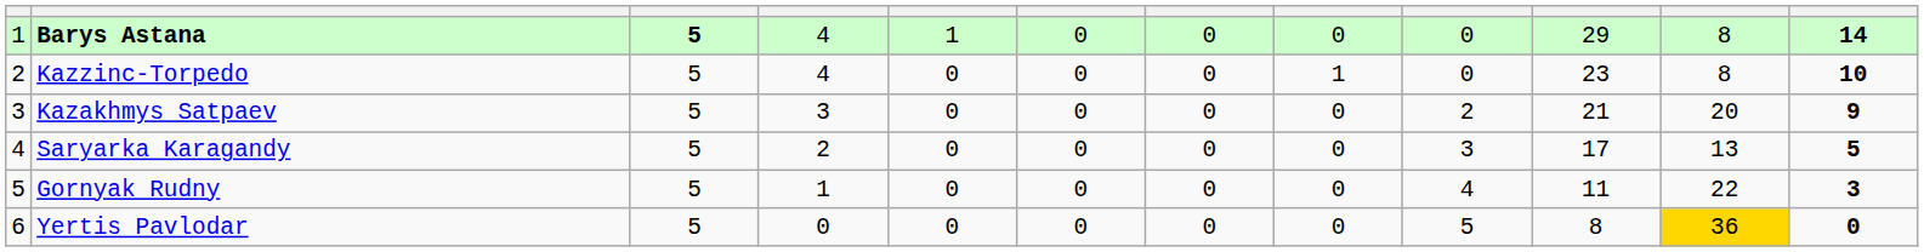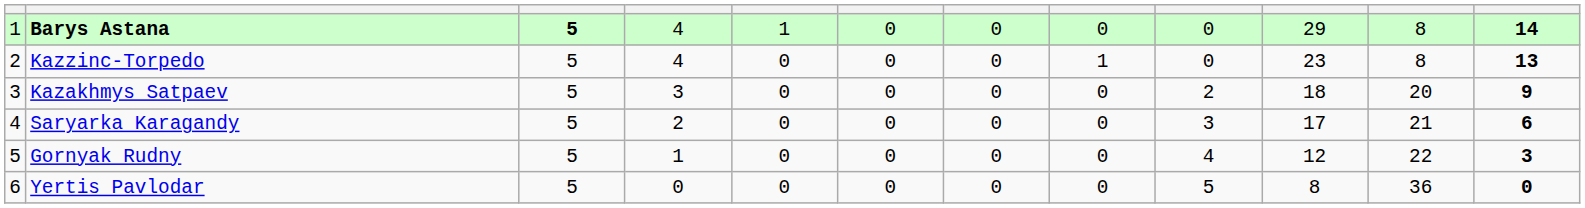Kazzinc-Torpedo | column 12: 10 -> 13
Kazakhmys Satpaev | column 10: 21 -> 18
Saryarka Karagandy | column 11: 13 -> 21
Saryarka Karagandy | column 12: 5 -> 6
Gornyak Rudny | column 10: 11 -> 12
Yertis Pavlodar | column 11: gold background -> no background
